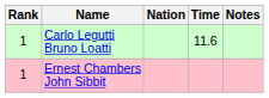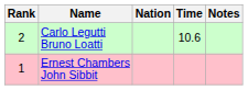Carlo Legutti Bruno Loatti | Rank: 1 -> 2
Carlo Legutti Bruno Loatti | Time: 11.6 -> 10.6
